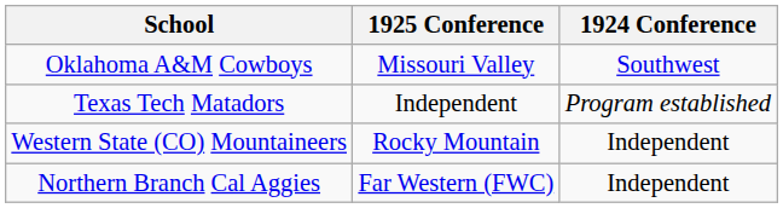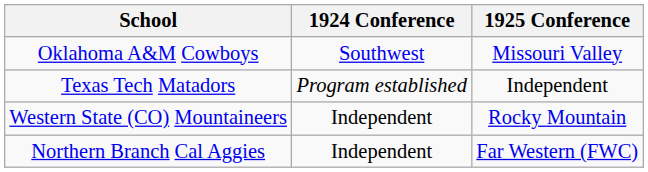columns swapped: 1924 Conference <-> 1925 Conference
